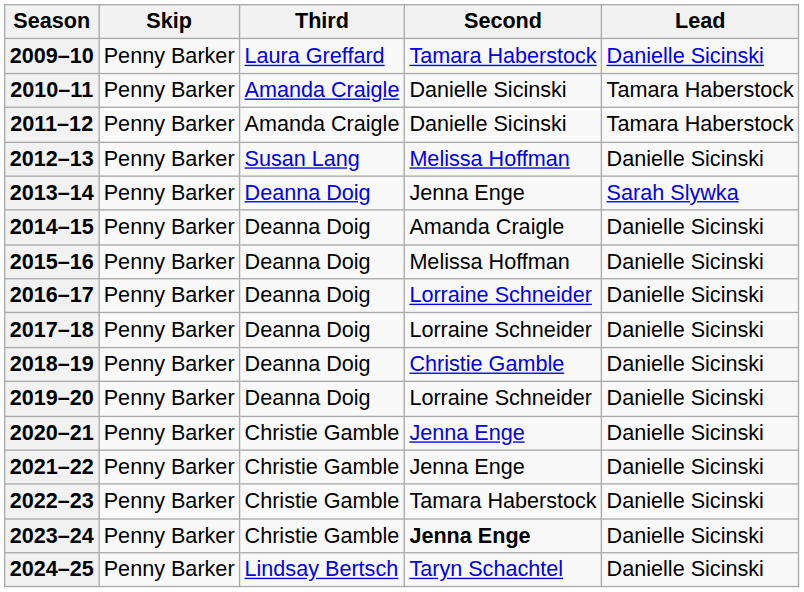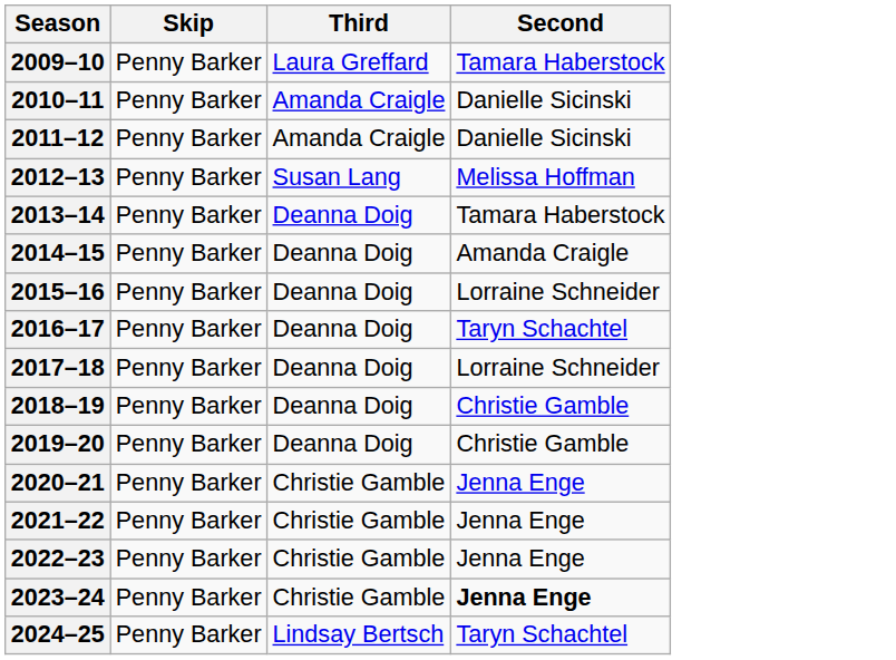- column: Lead | Danielle Sicinski | Tamara Haberstock | Tamara Haberstock | Danielle Sicinski | Sarah Slywka | Danielle Sicinski | Danielle Sicinski | Danielle Sicinski | Danielle Sicinski | Danielle Sicinski | Danielle Sicinski | Danielle Sicinski | Danielle Sicinski | Danielle Sicinski | Danielle Sicinski | Danielle Sicinski
2013–14 | Second: Jenna Enge -> Tamara Haberstock
2015–16 | Second: Melissa Hoffman -> Lorraine Schneider
2016–17 | Second: Lorraine Schneider -> Taryn Schachtel
2019–20 | Second: Lorraine Schneider -> Christie Gamble
2022–23 | Second: Tamara Haberstock -> Jenna Enge
